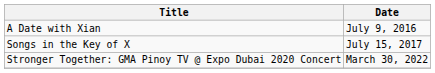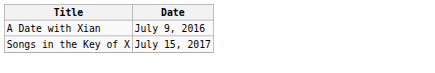- row: Stronger Together: GMA Pinoy TV @ Expo Dubai 2020 Concert | March 30, 2022
